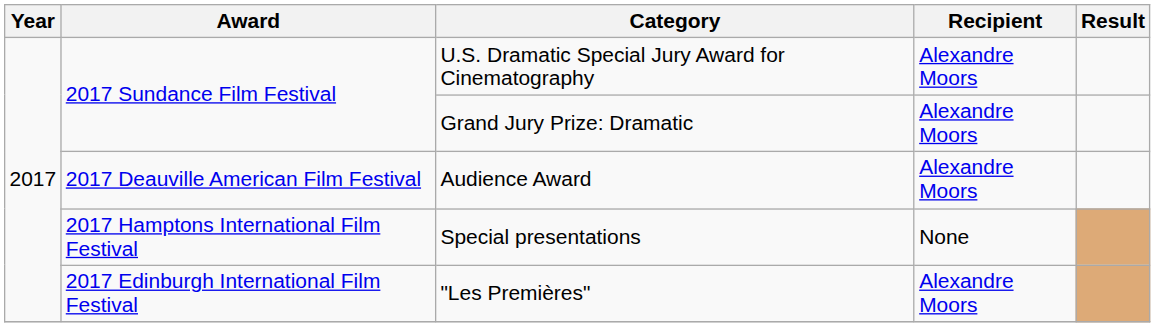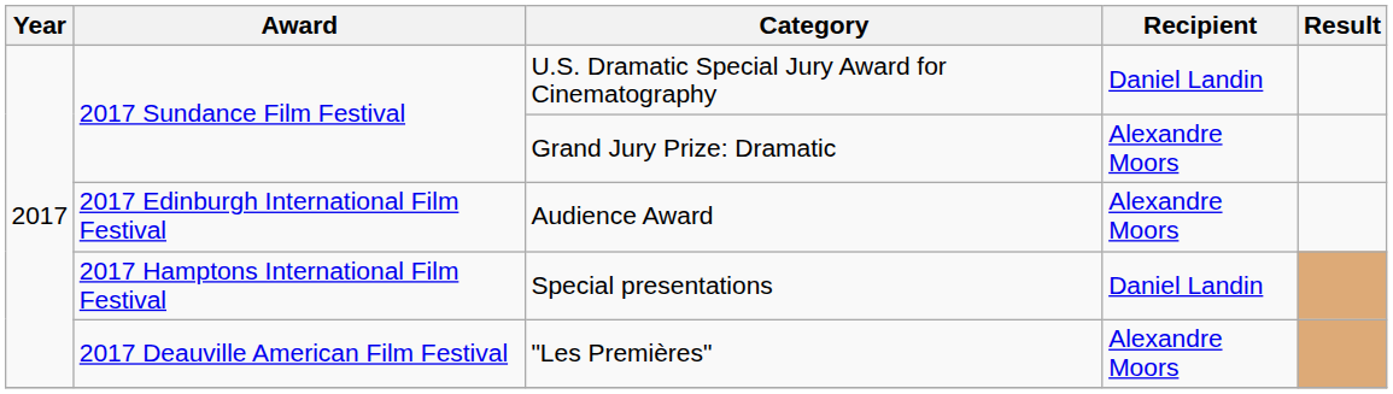U.S. Dramatic Special Jury Award for Cinematography | Recipient: Alexandre Moors -> Daniel Landin
Audience Award | Award: 2017 Deauville American Film Festival -> 2017 Edinburgh International Film Festival
Special presentations | Recipient: None -> Daniel Landin
"Les Premières" | Award: 2017 Edinburgh International Film Festival -> 2017 Deauville American Film Festival
